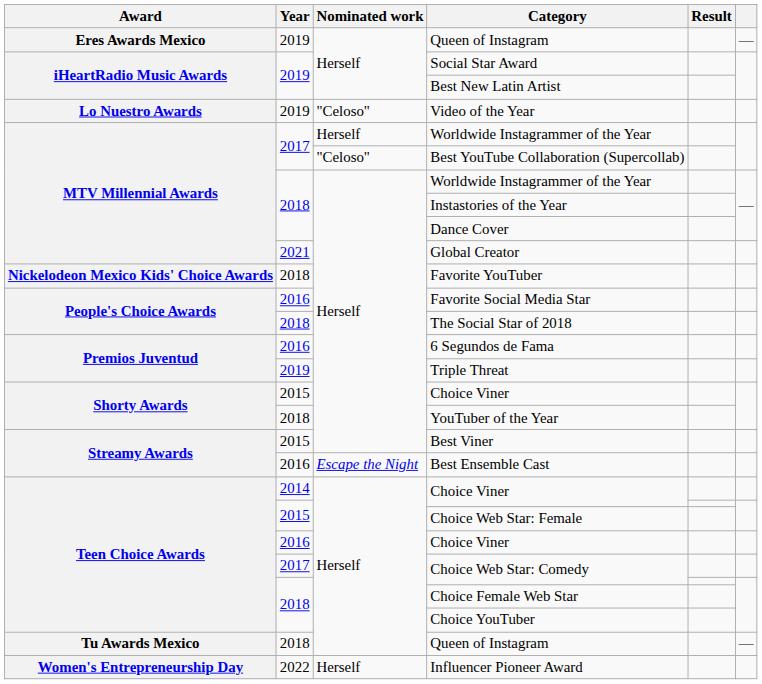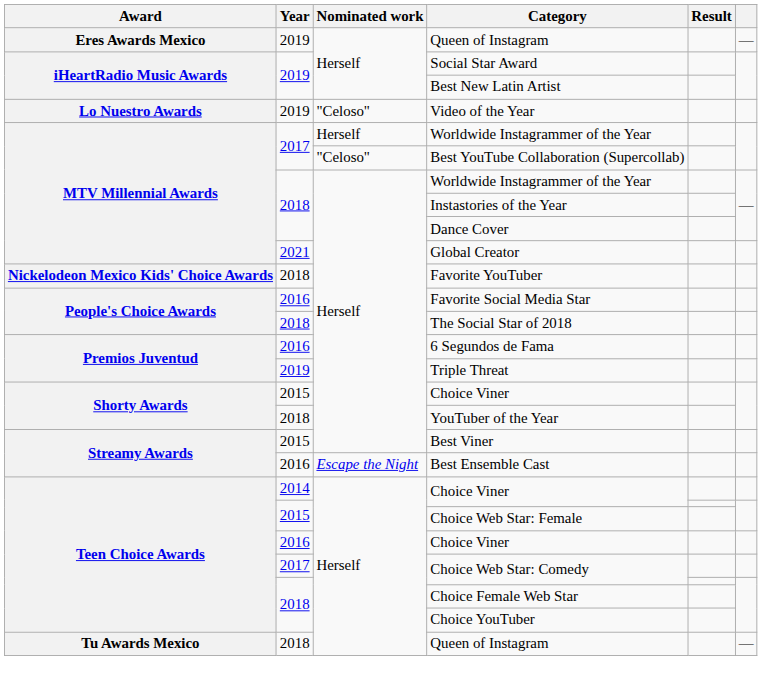- row: Women's Entrepreneurship Day | 2022 | Herself | Influencer Pioneer Award
